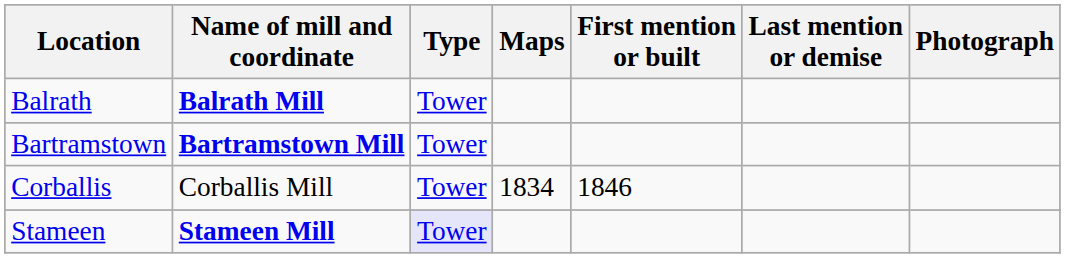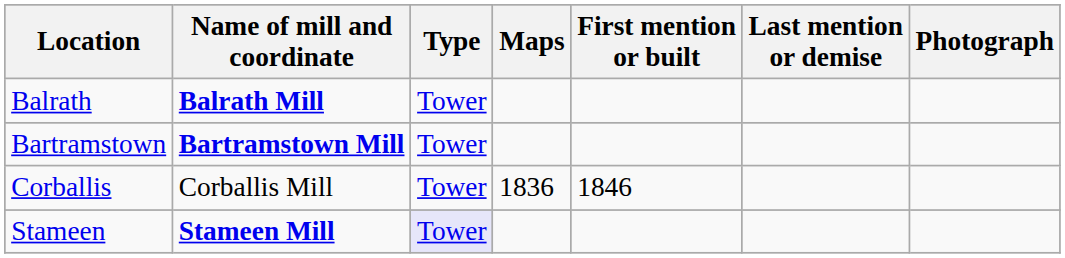Corballis | Maps: 1834 -> 1836
